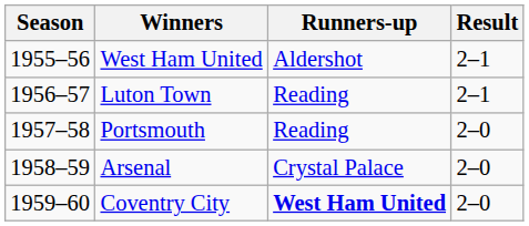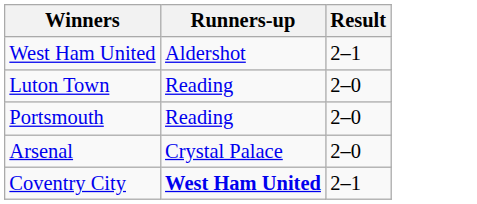- column: Season | 1955–56 | 1956–57 | 1957–58 | 1958–59 | 1959–60
Luton Town | Result: 2–1 -> 2–0
Coventry City | Result: 2–0 -> 2–1
